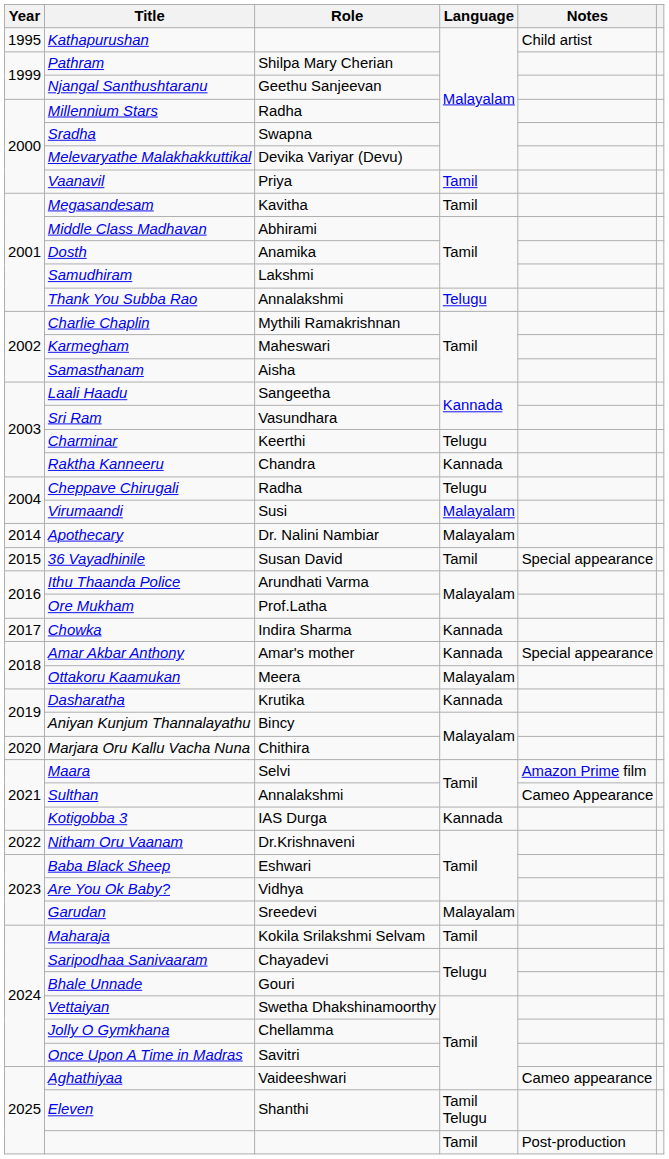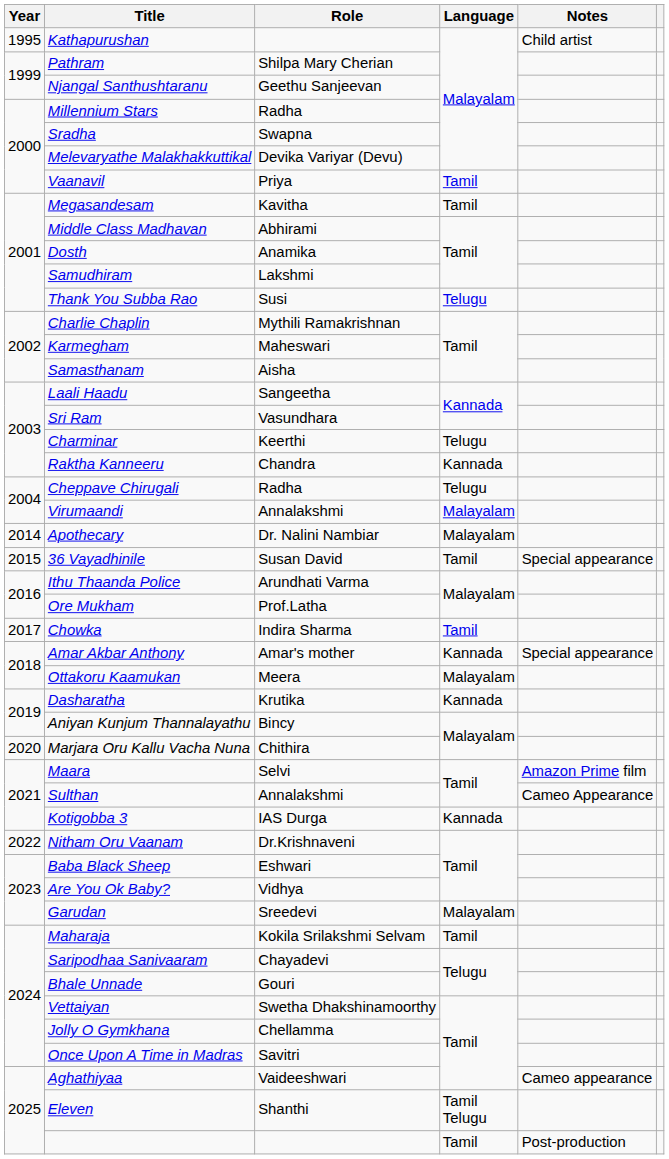Thank You Subba Rao | Role: Annalakshmi -> Susi
Virumaandi | Role: Susi -> Annalakshmi
Chowka | Language: Kannada -> Tamil
